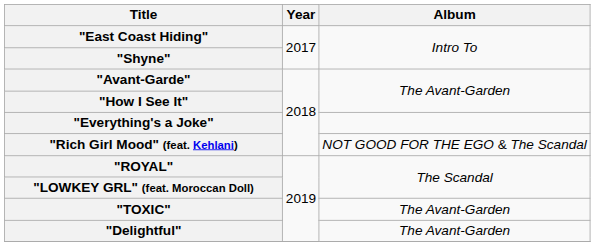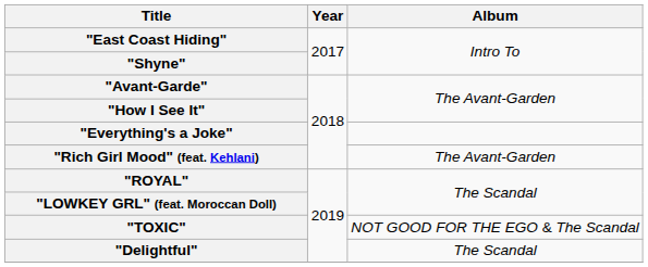"Rich Girl Mood" (feat. Kehlani) | Album: NOT GOOD FOR THE EGO & The Scandal -> The Avant-Garden
"TOXIC" | Album: The Avant-Garden -> NOT GOOD FOR THE EGO & The Scandal
"Delightful" | Album: The Avant-Garden -> The Scandal
